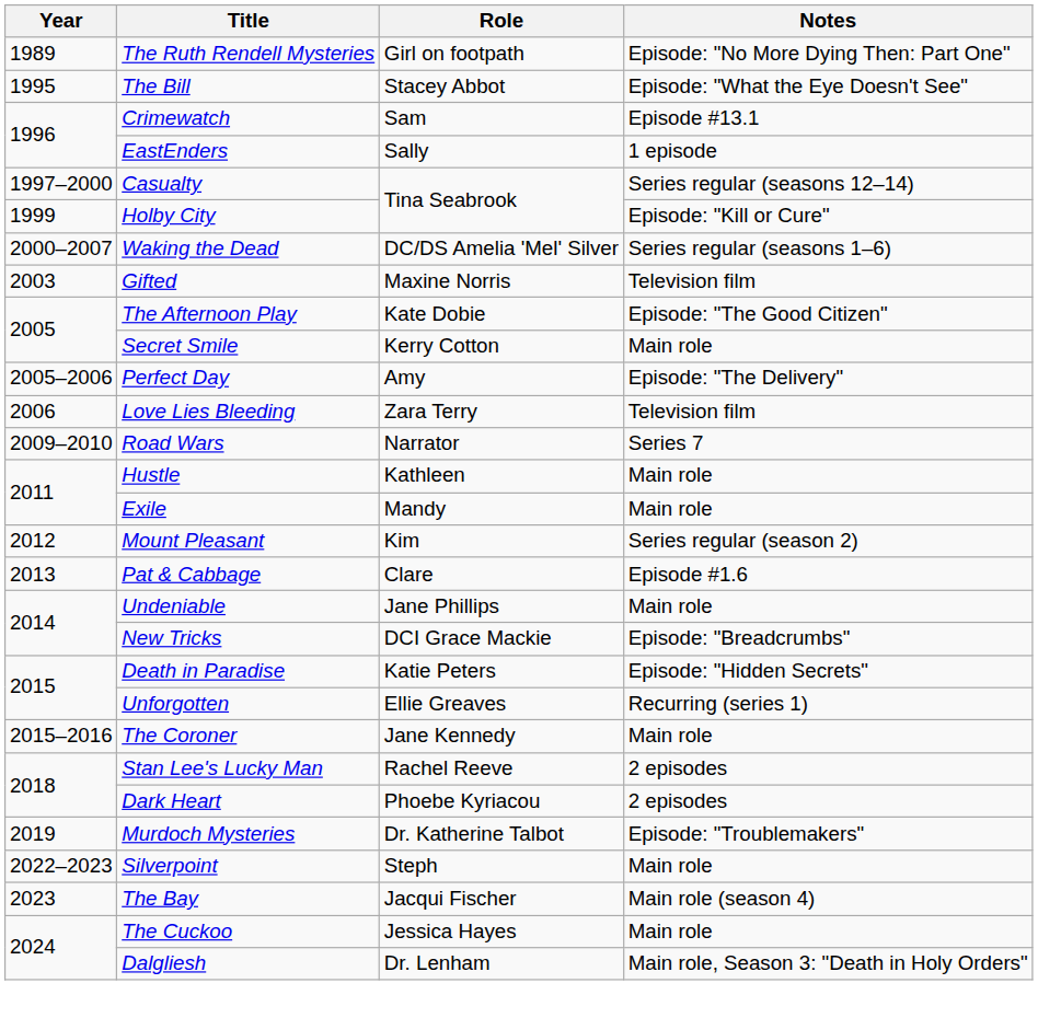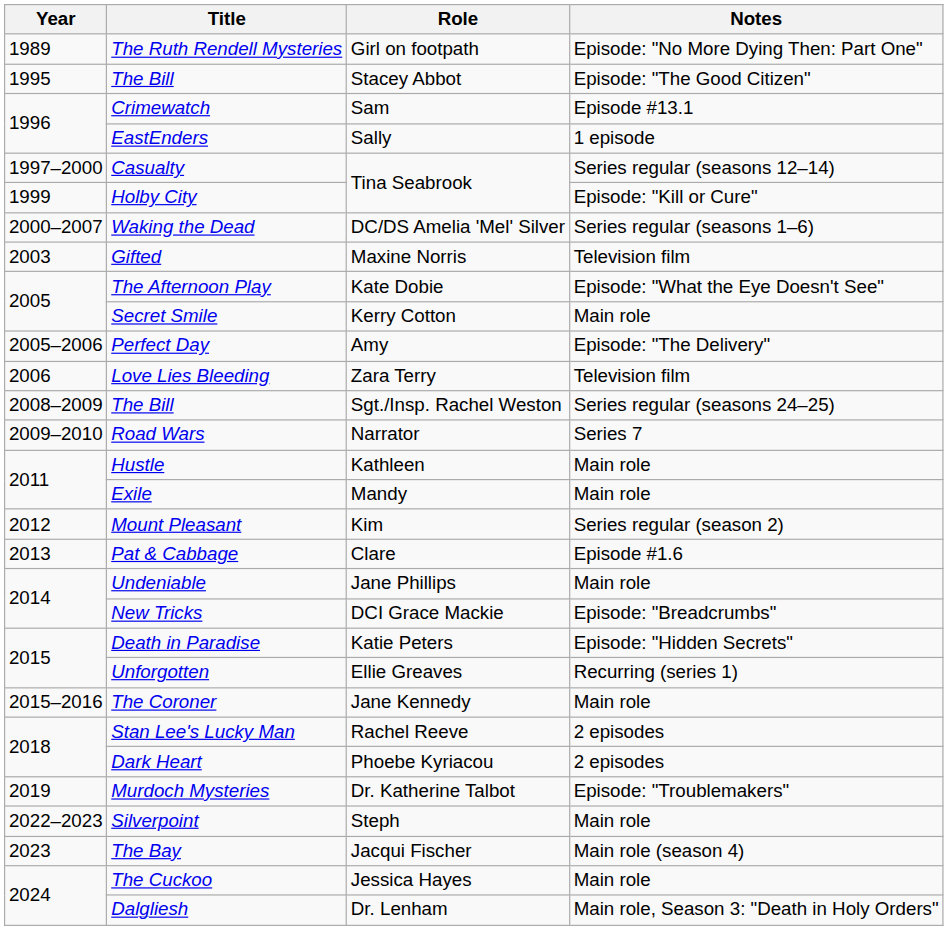The Bill / Stacey Abbot | Notes: Episode: "What the Eye Doesn't See" -> Episode: "The Good Citizen"
The Afternoon Play | Notes: Episode: "The Good Citizen" -> Episode: "What the Eye Doesn't See"
+ row: 2008–2009 | The Bill | Sgt./Insp. Rachel Weston | Series regular (seasons 24–25)
